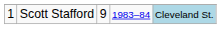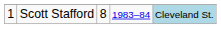Scott Stafford | column 3: 9 -> 8
